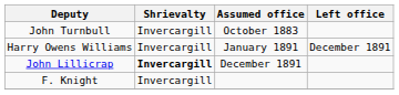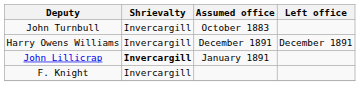Harry Owens Williams | Assumed office: January 1891 -> December 1891
John Lillicrap | Assumed office: December 1891 -> January 1891
